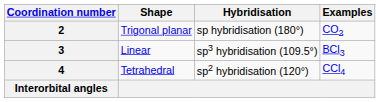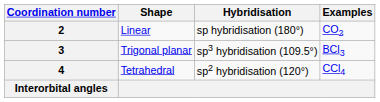2 | Shape: Trigonal planar -> Linear
3 | Shape: Linear -> Trigonal planar
